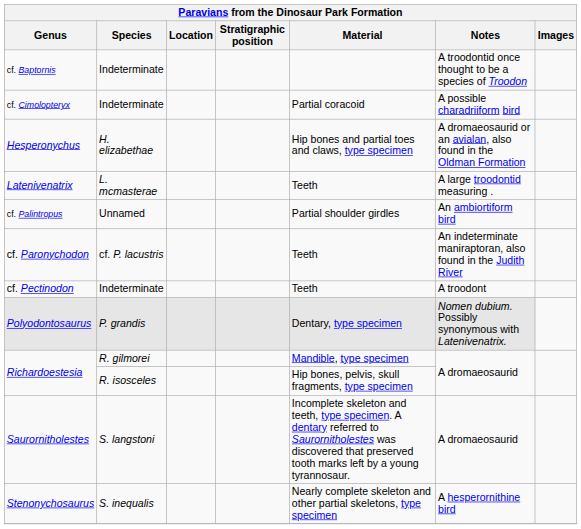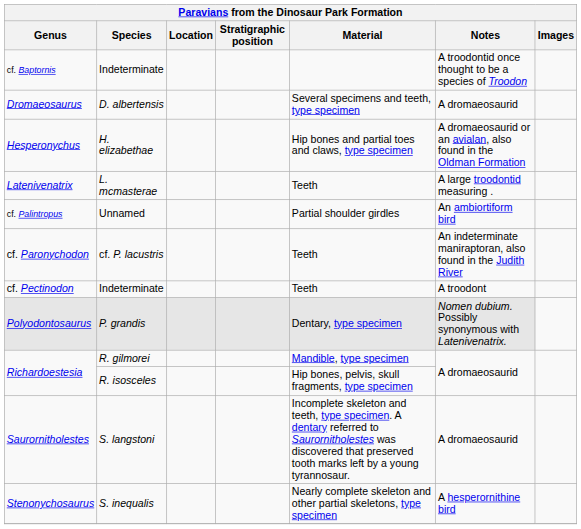- row: cf. Cimolopteryx | Indeterminate | Partial coracoid | A possible charadriiform bird
+ row: Dromaeosaurus | D. albertensis | Several specimens and teeth, type specimen | A dromaeosaurid
